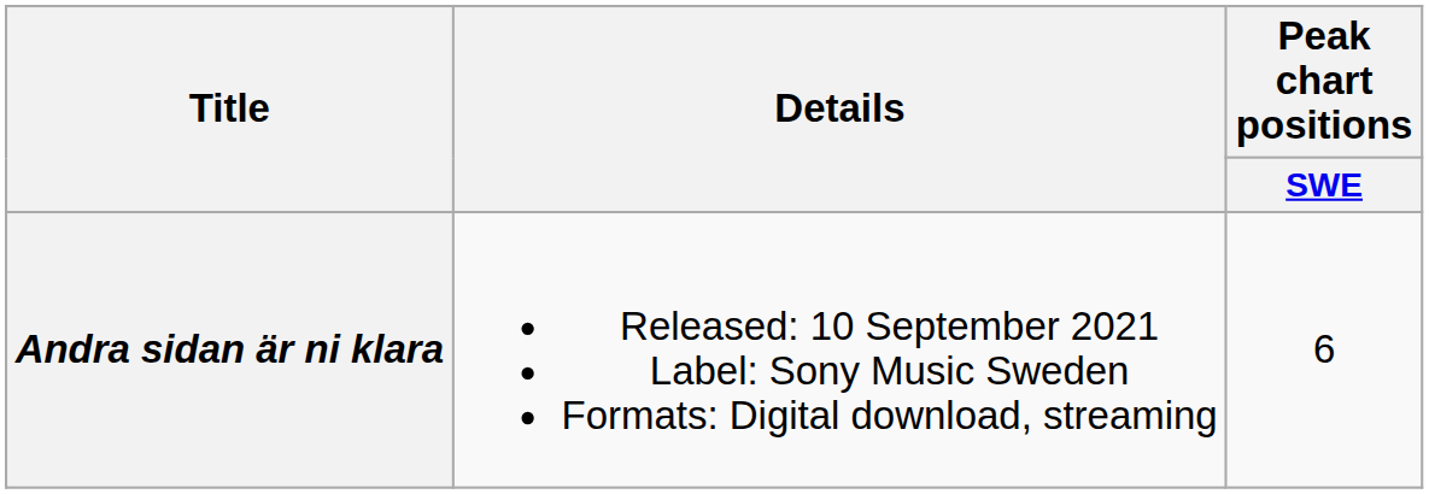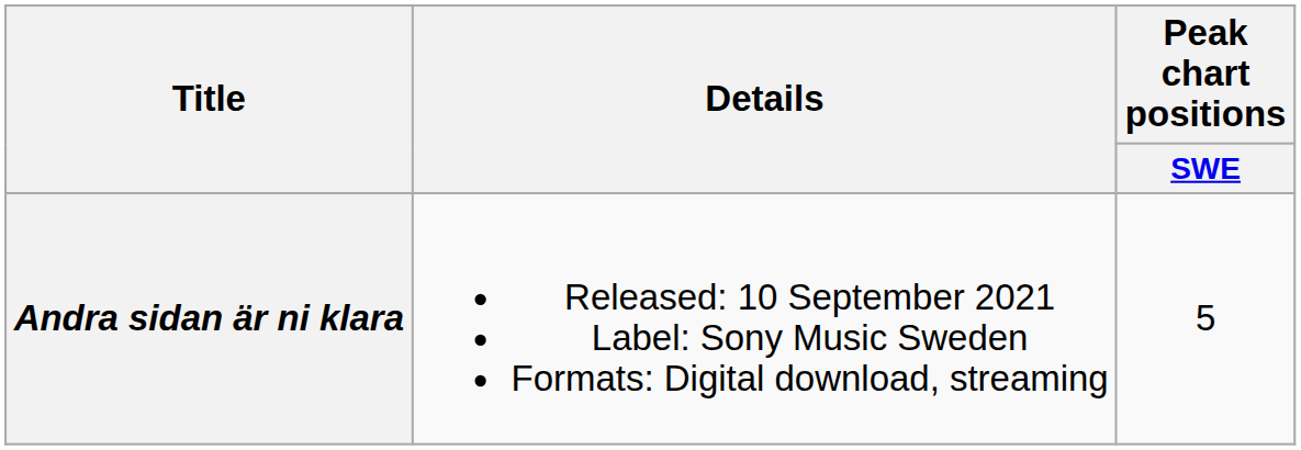Andra sidan är ni klara | Peak chart positions / SWE: 6 -> 5
